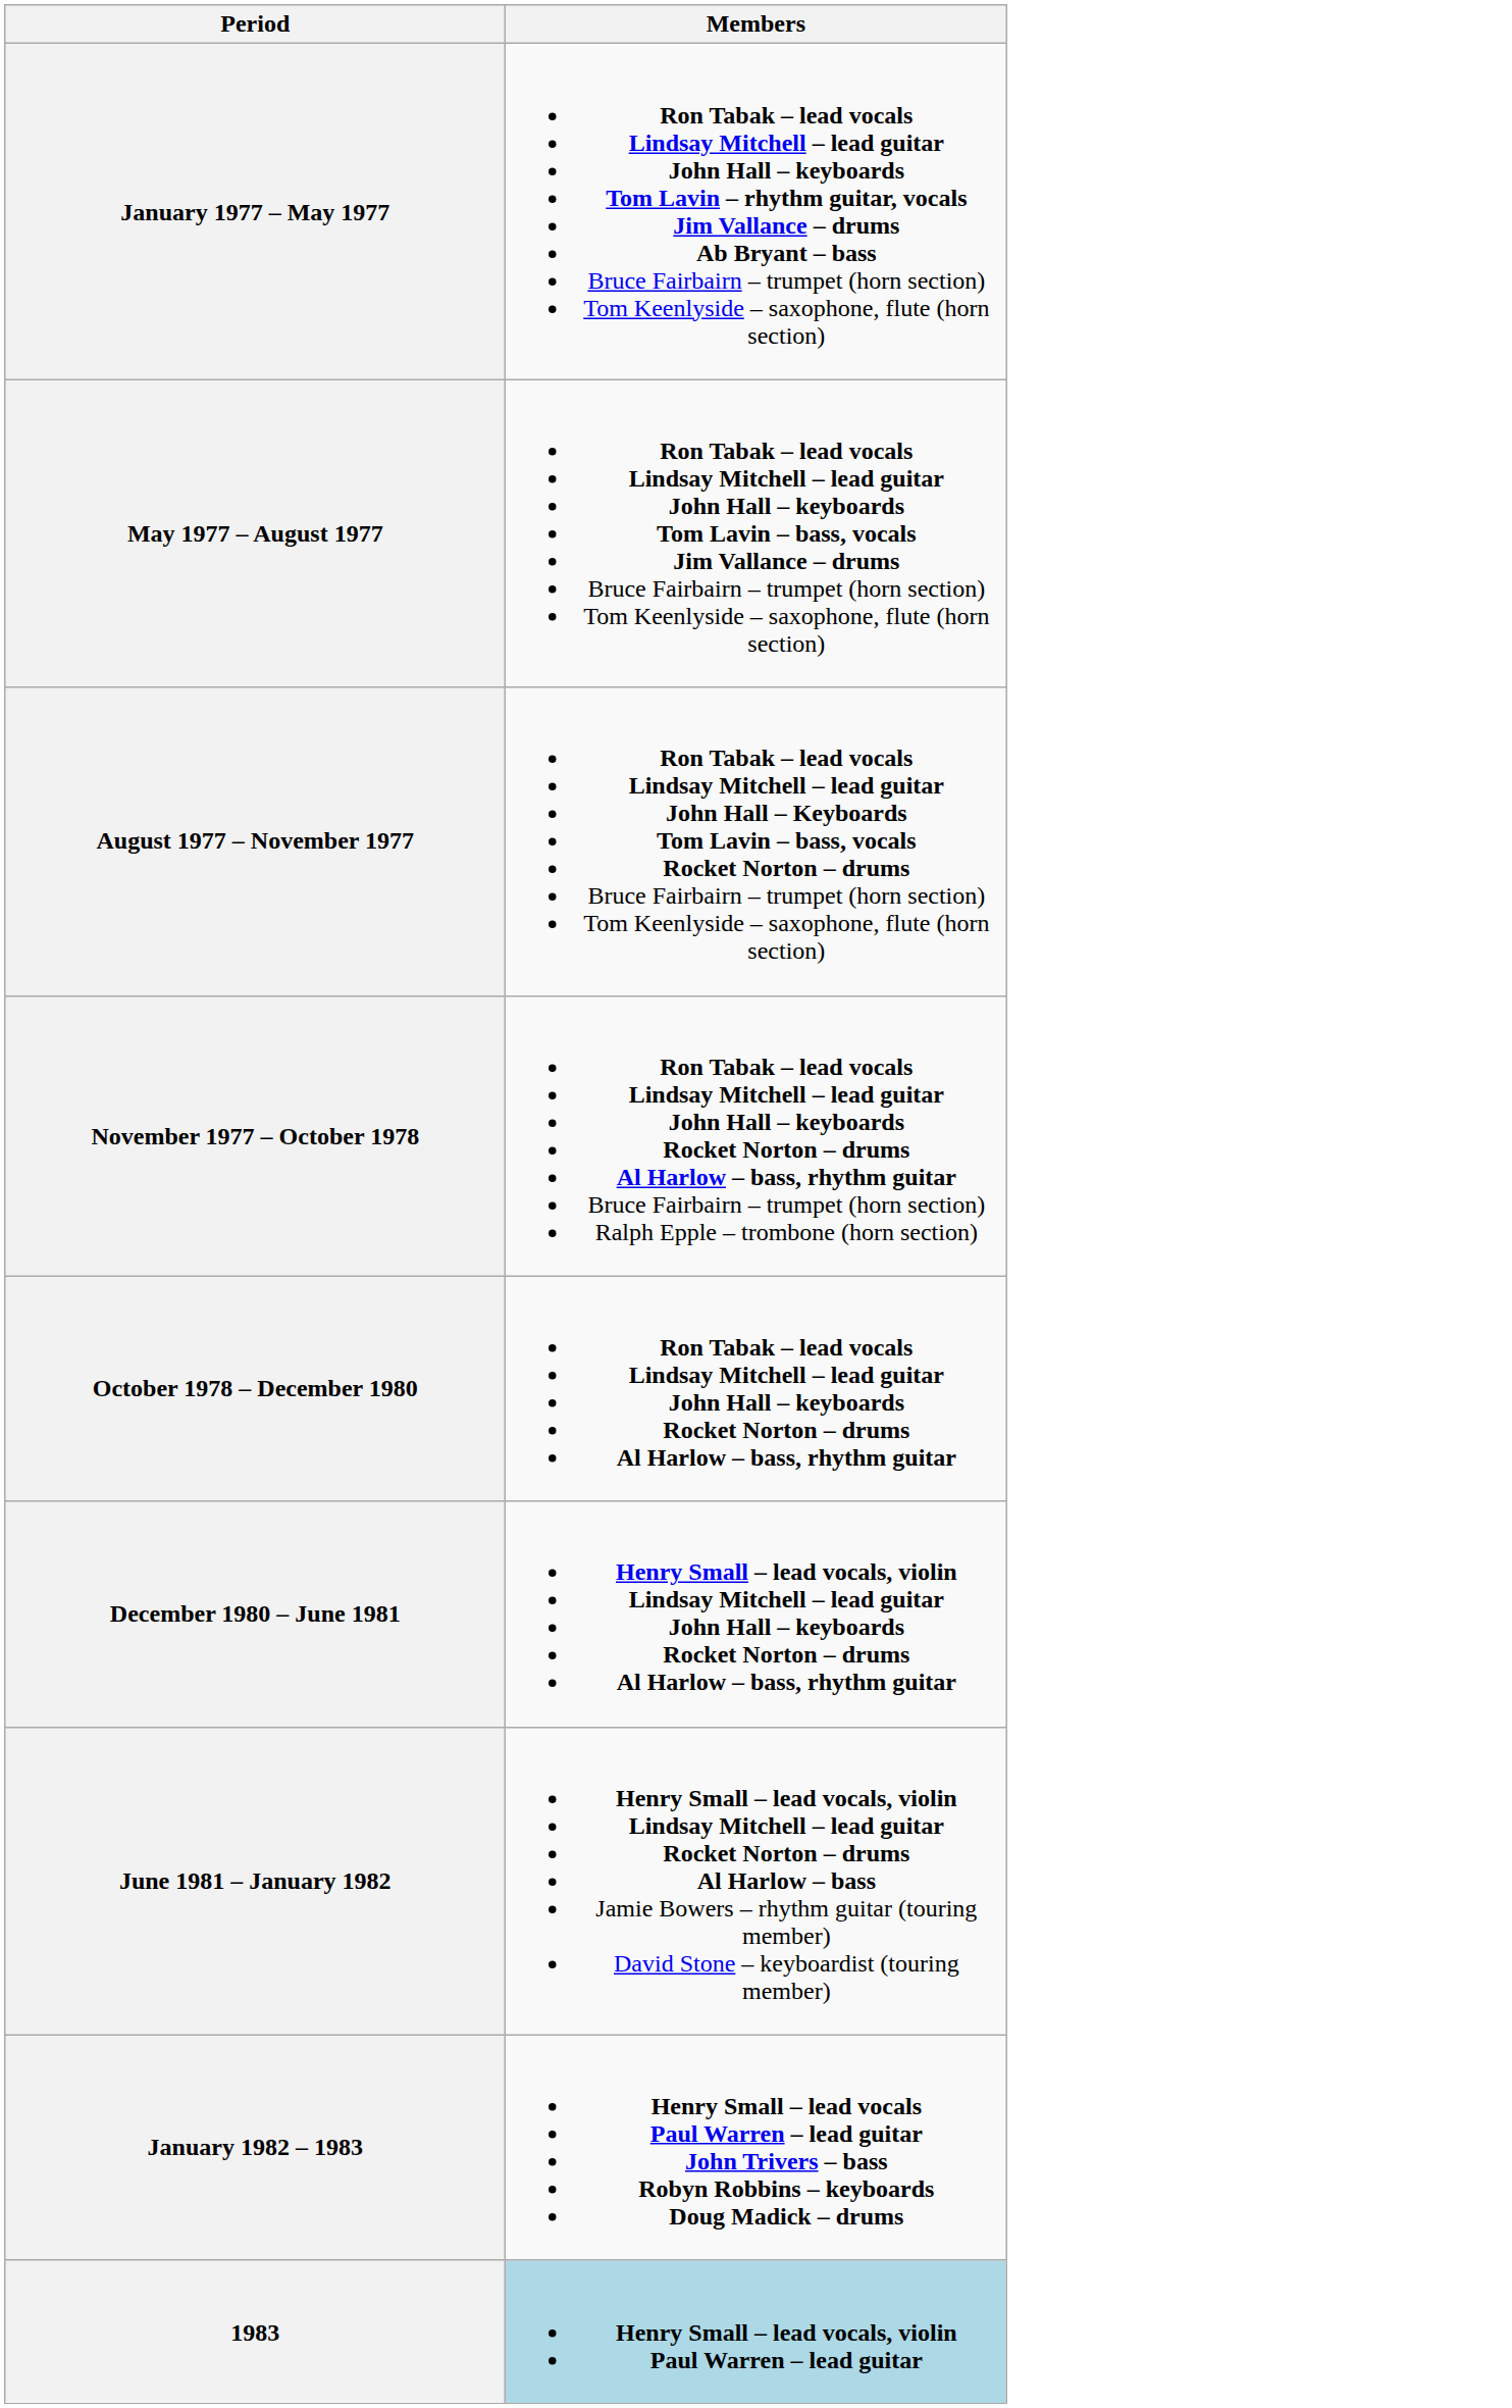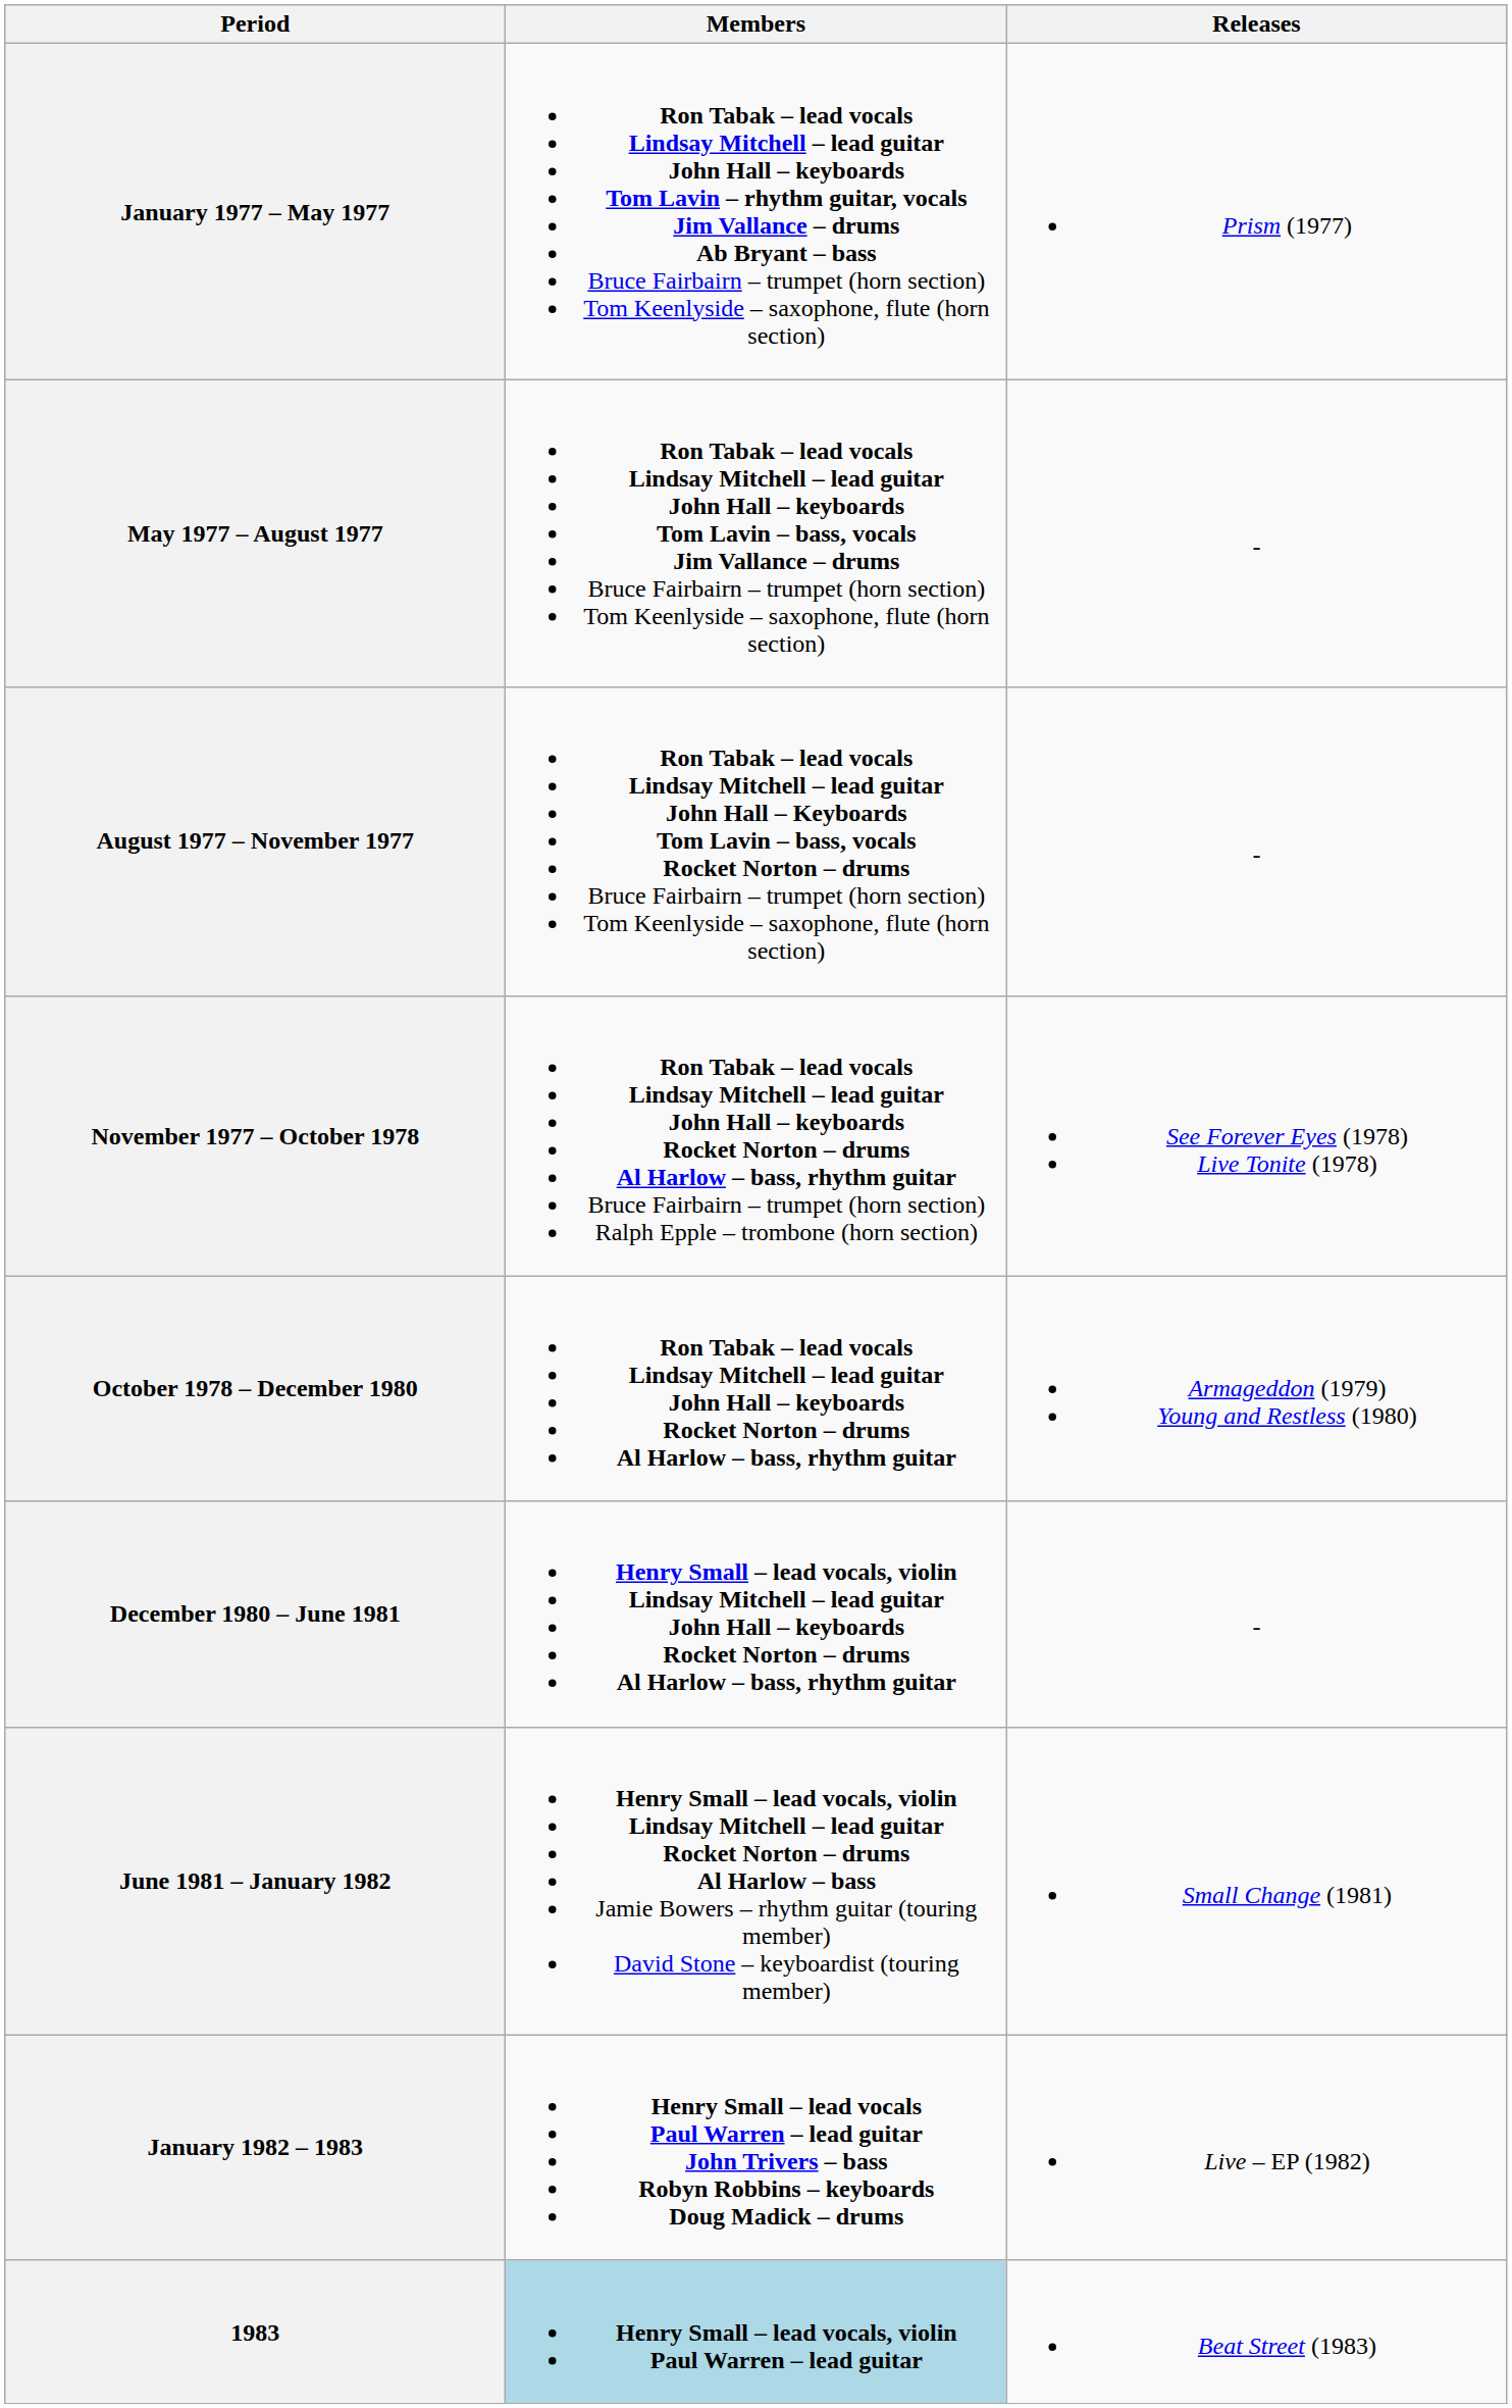+ column: Releases | Prism (1977) | - | - | See Forever Eyes (1978) Live Tonite (1978) | Armageddon (1979) Young and Restless (1980) | - | Small Change (1981) | Live – EP (1982) | Beat Street (1983)
